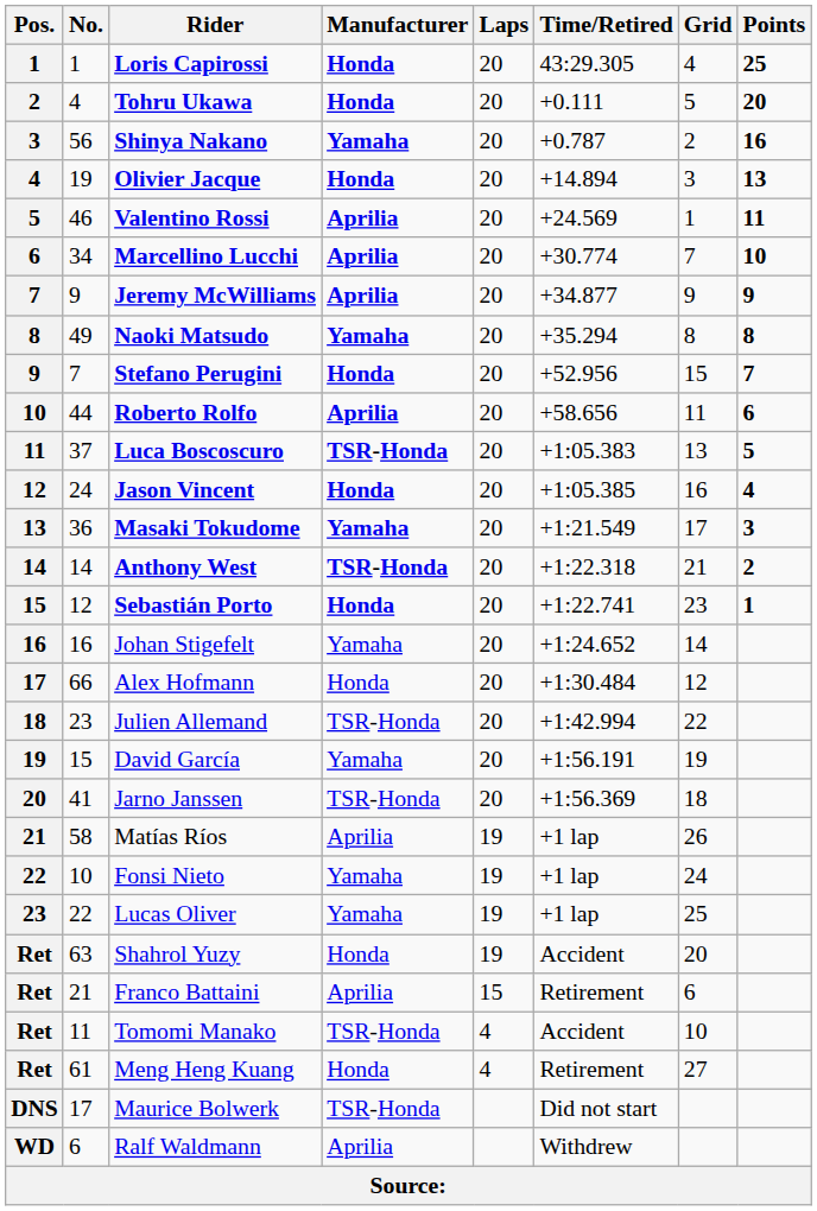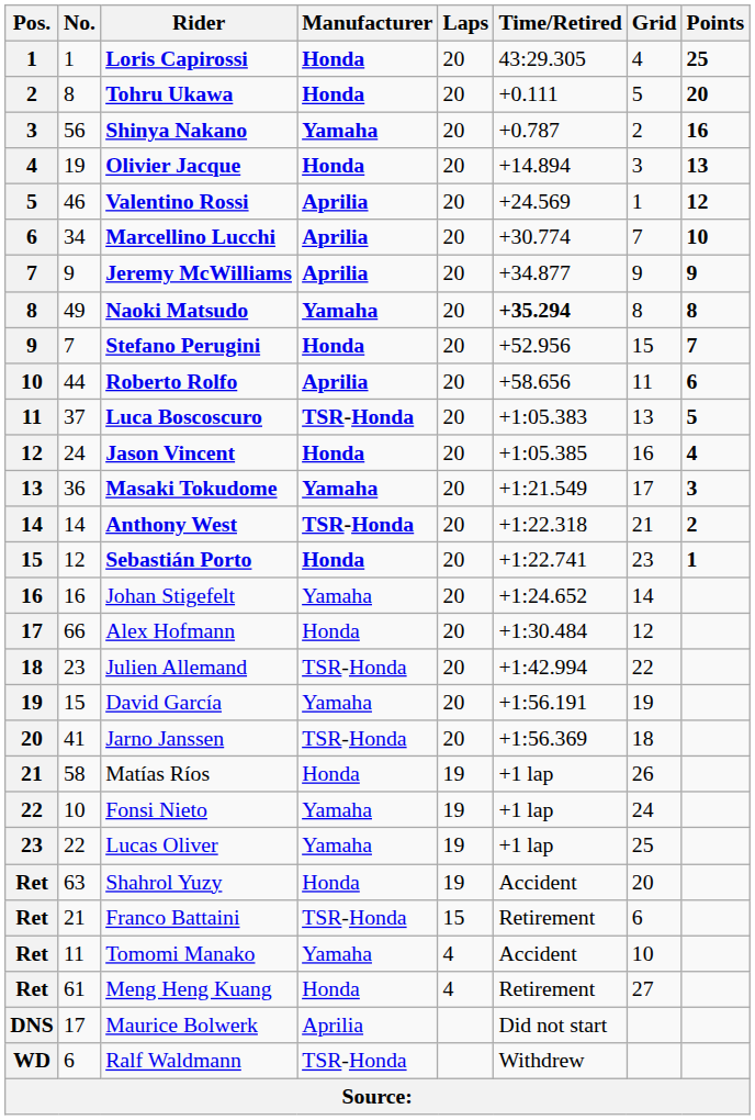Tohru Ukawa | No.: 4 -> 8
Valentino Rossi | Points: 11 -> 12
Naoki Matsudo | Time/Retired: normal -> bold
Matías Ríos | Manufacturer: Aprilia -> Honda
Franco Battaini | Manufacturer: Aprilia -> TSR-Honda
Tomomi Manako | Manufacturer: TSR-Honda -> Yamaha
Maurice Bolwerk | Manufacturer: TSR-Honda -> Aprilia
Ralf Waldmann | Manufacturer: Aprilia -> TSR-Honda
